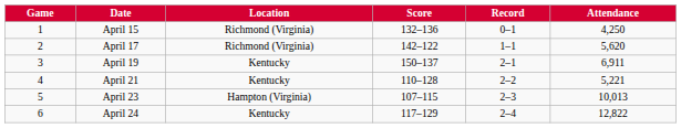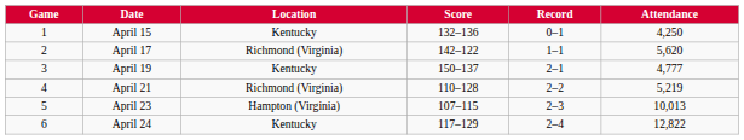April 15 | Location: Richmond (Virginia) -> Kentucky
April 19 | Attendance: 6,911 -> 4,777
April 21 | Location: Kentucky -> Richmond (Virginia)
April 21 | Attendance: 5,221 -> 5,219
